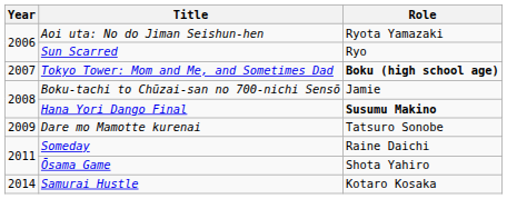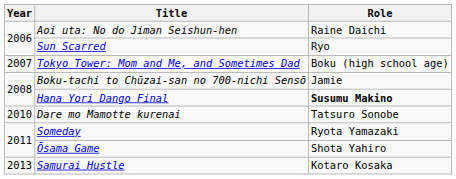Aoi uta: No do Jiman Seishun-hen | Role: Ryota Yamazaki -> Raine Daichi
Tokyo Tower: Mom and Me, and Sometimes Dad | Role: bold -> normal
Dare mo Mamotte kurenai | Year: 2009 -> 2010
Someday | Role: Raine Daichi -> Ryota Yamazaki
Samurai Hustle | Year: 2014 -> 2013
